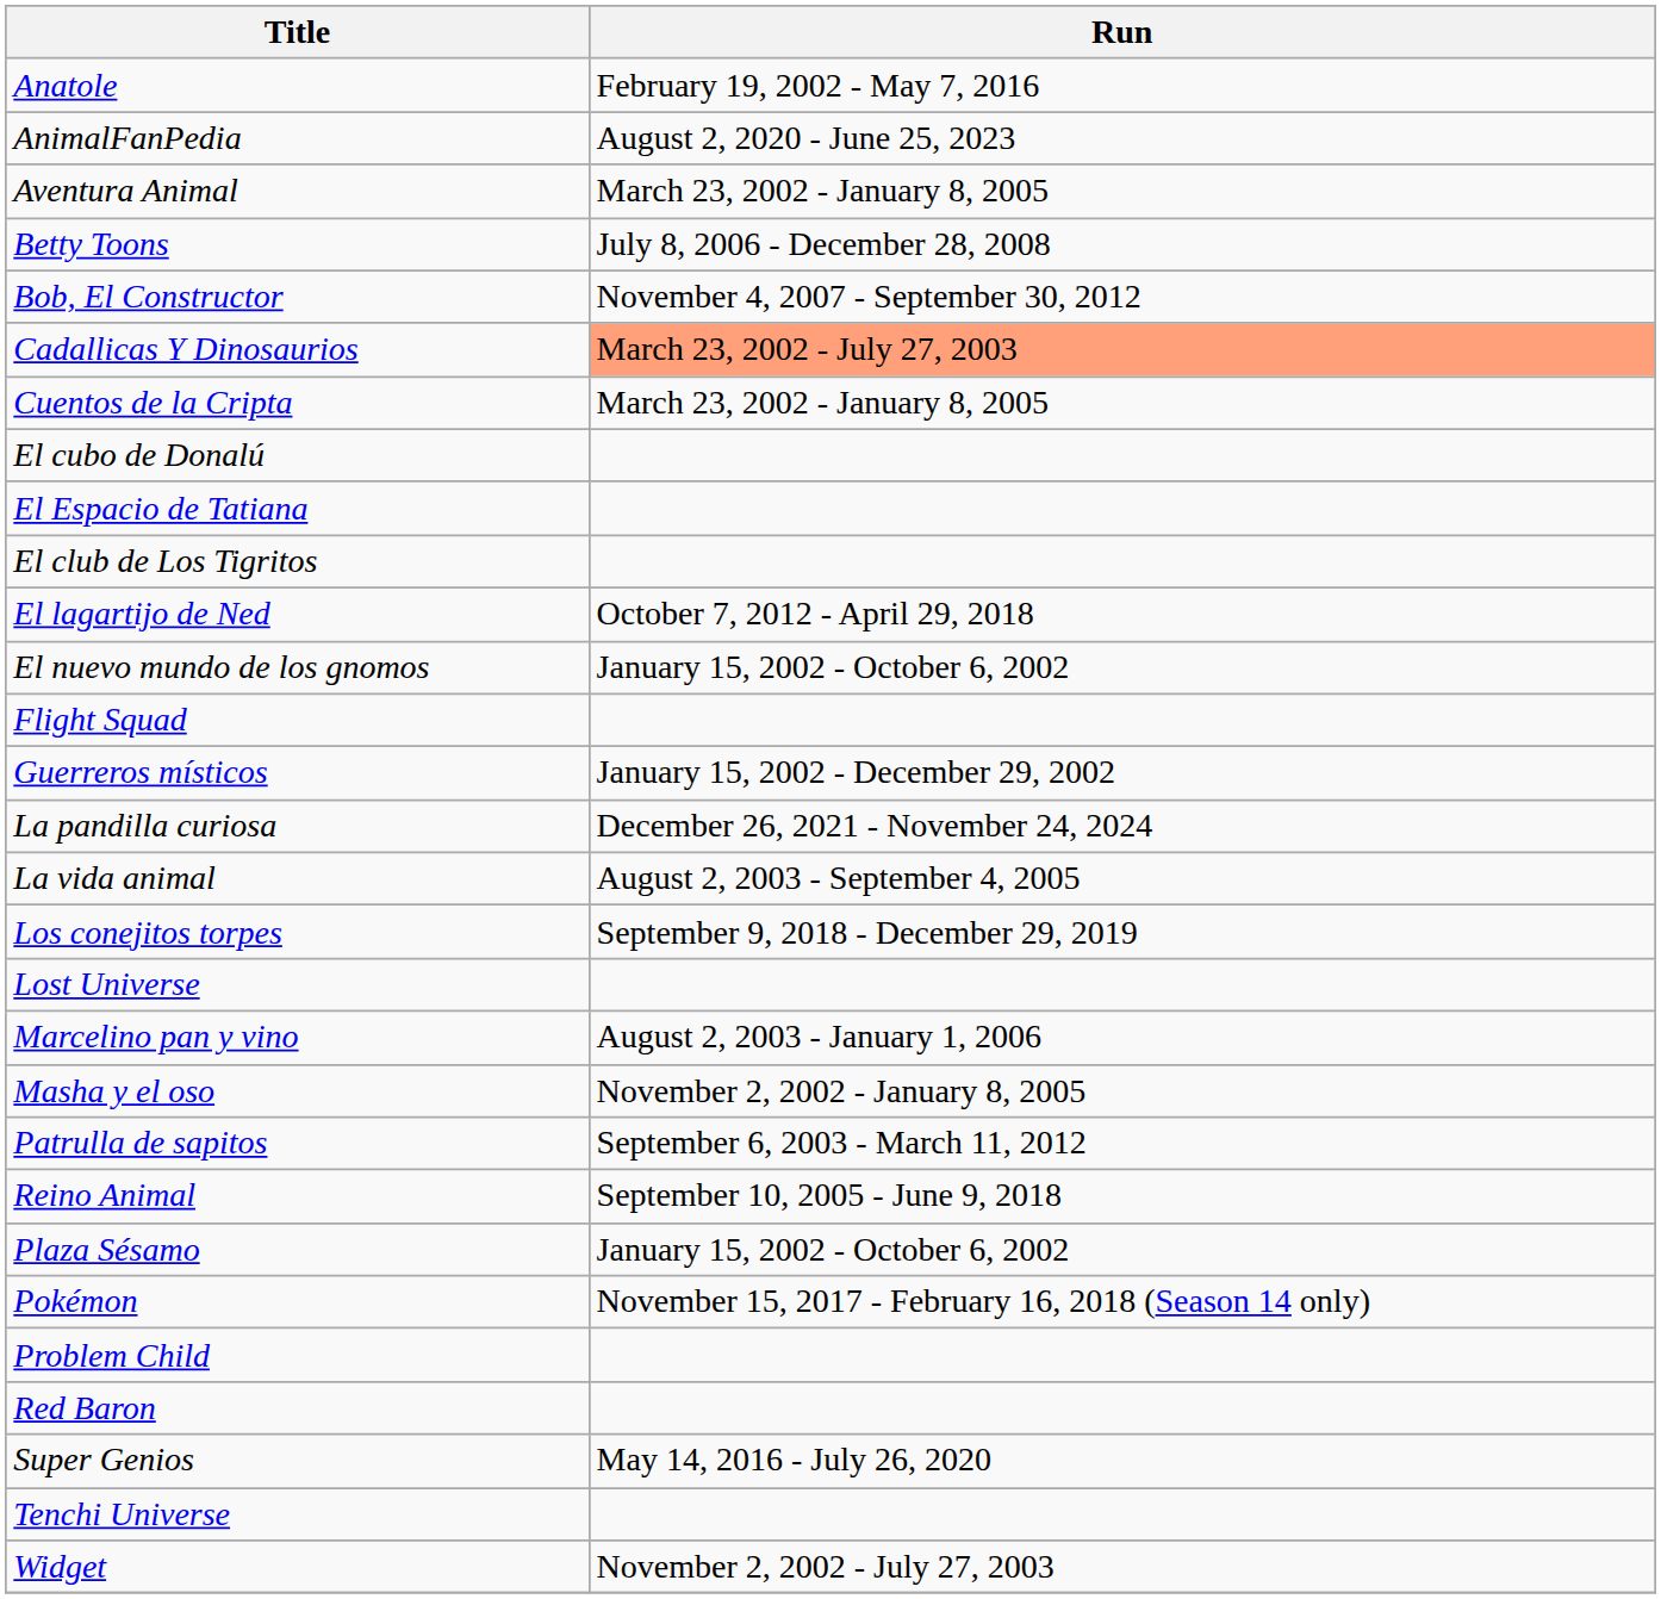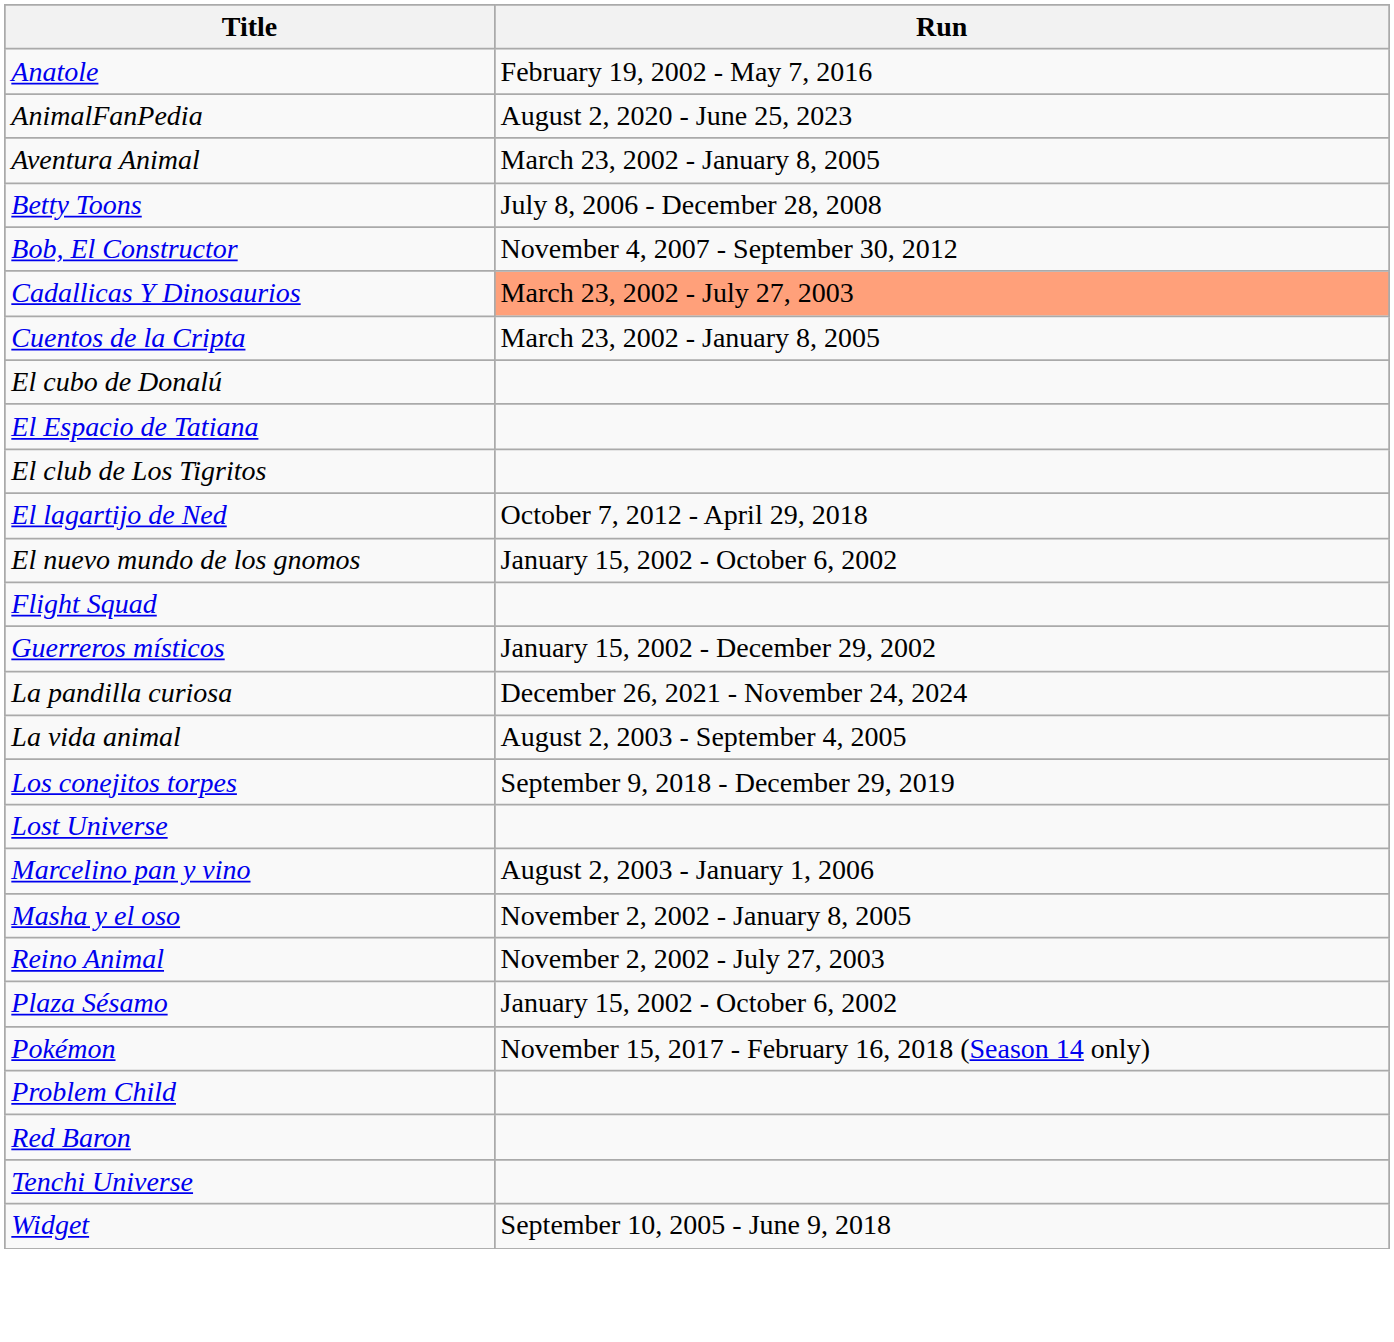- row: Patrulla de sapitos | September 6, 2003 - March 11, 2012
Reino Animal | Run: September 10, 2005 - June 9, 2018 -> November 2, 2002 - July 27, 2003
- row: Super Genios | May 14, 2016 - July 26, 2020
Widget | Run: November 2, 2002 - July 27, 2003 -> September 10, 2005 - June 9, 2018
